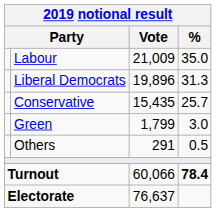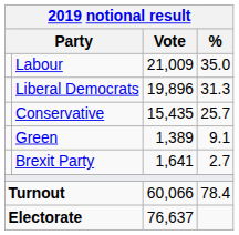Green | Vote: 1,799 -> 1,389
Green | %: 3.0 -> 9.1
+ row: Brexit Party | 1,641 | 2.7
- row: Others | 291 | 0.5
Turnout | %: bold -> normal
